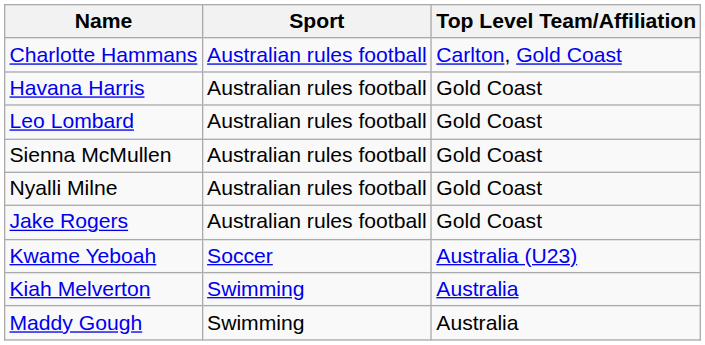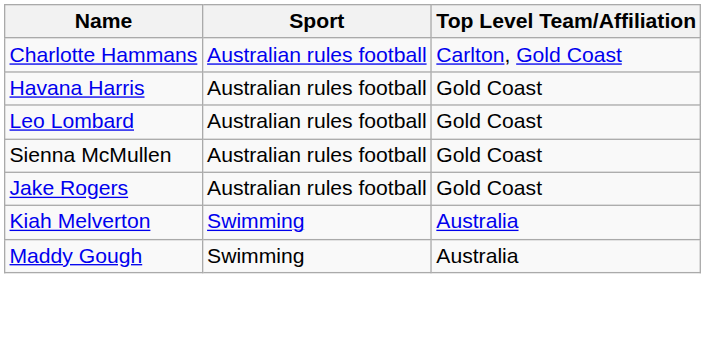- row: Nyalli Milne | Australian rules football | Gold Coast
- row: Kwame Yeboah | Soccer | Australia (U23)
